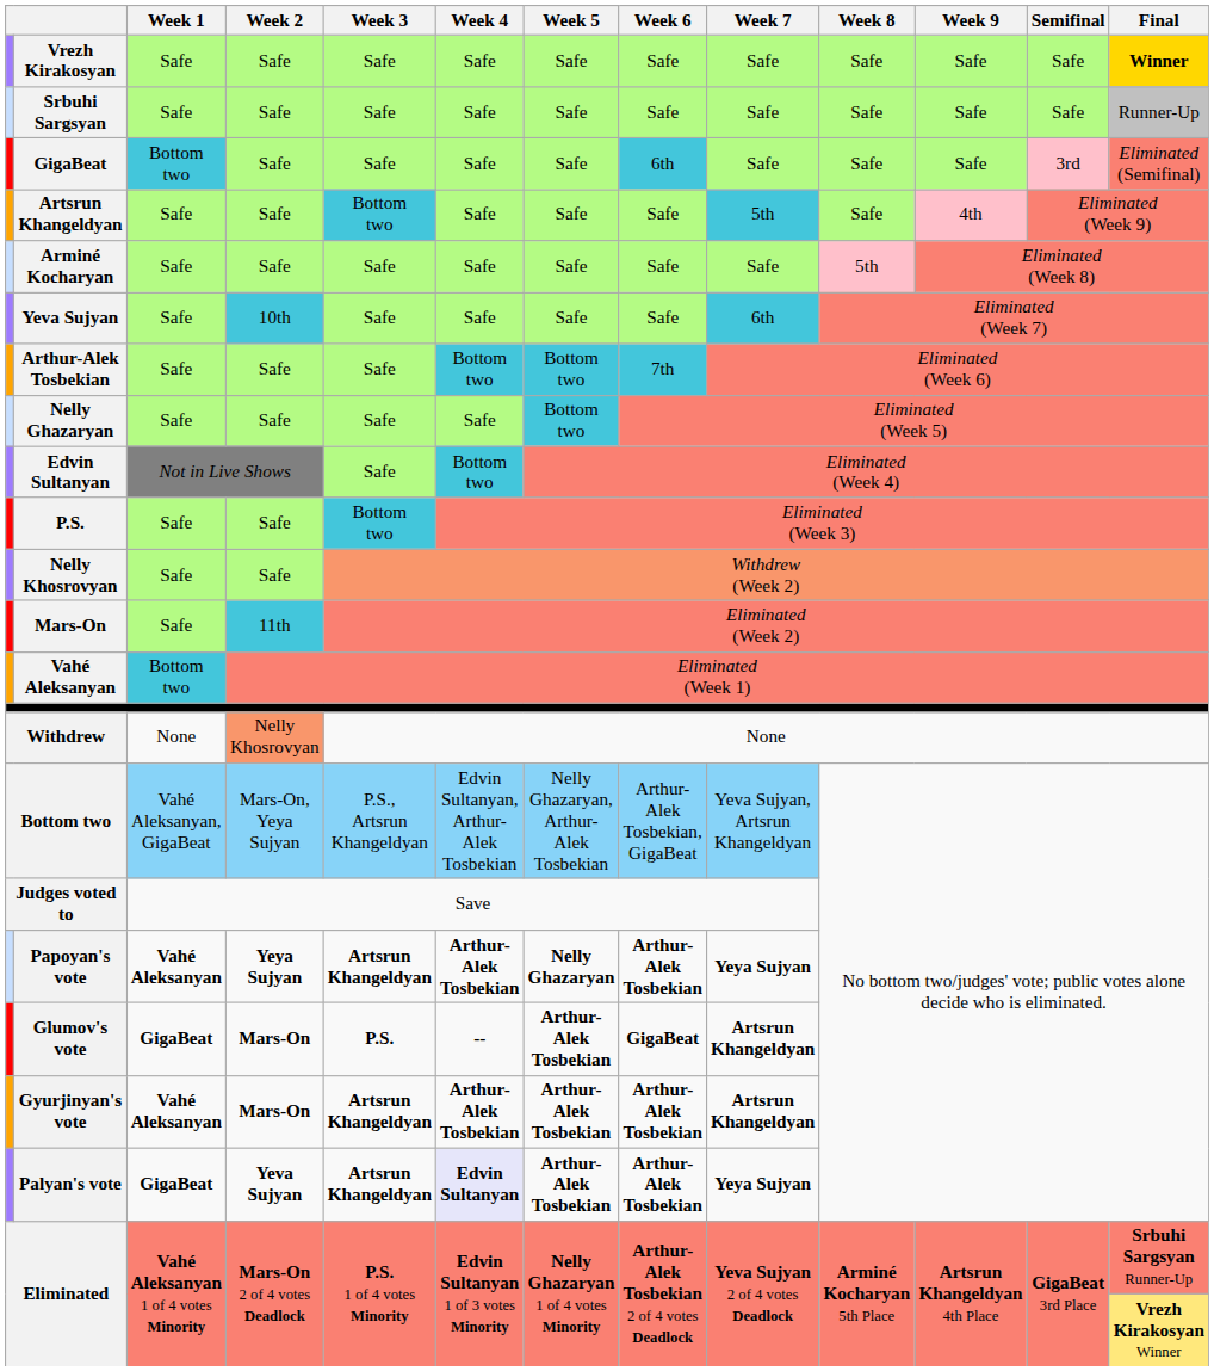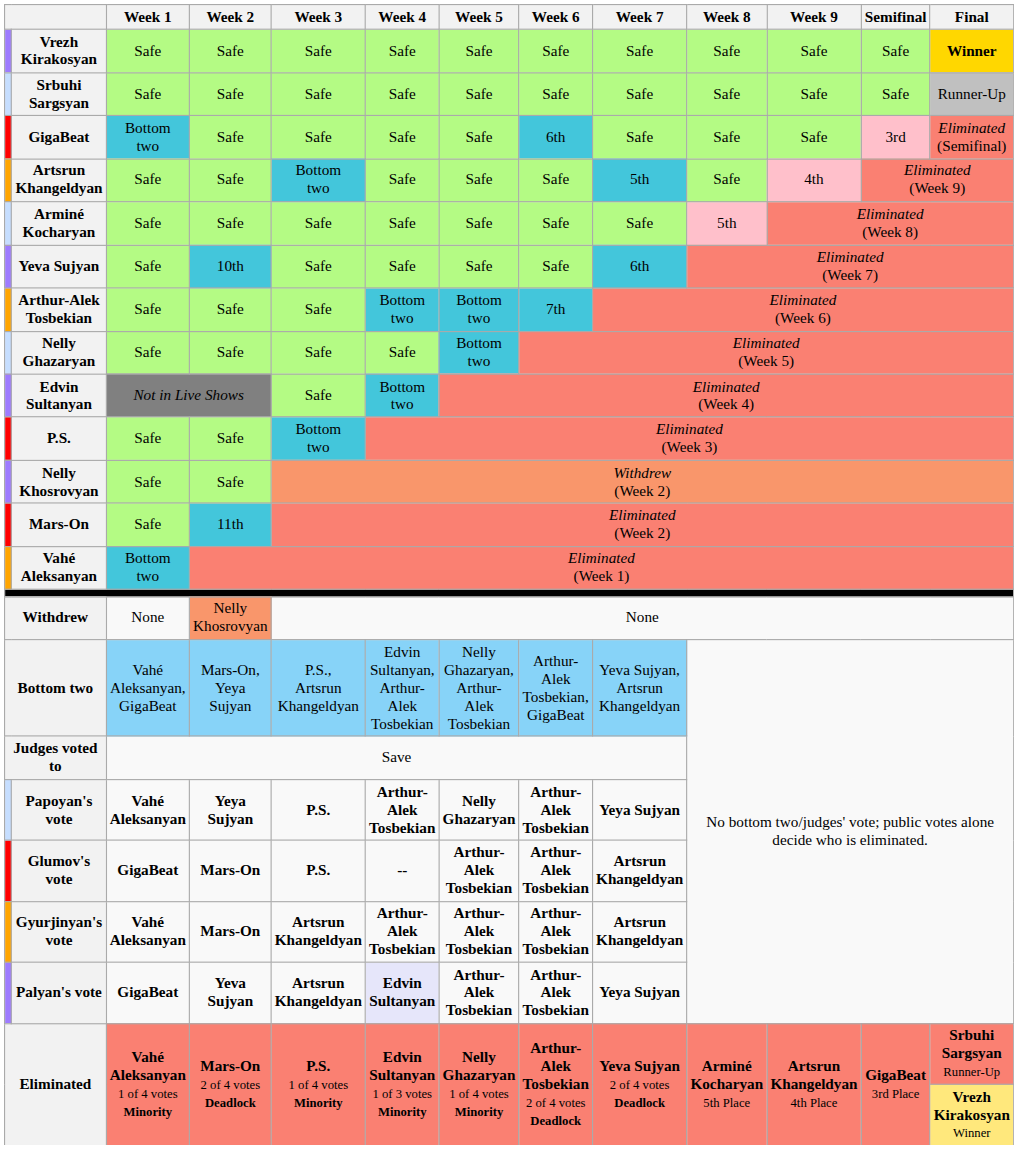Papoyan's vote | Week 3: Artsrun Khangeldyan -> P.S.
Glumov's vote | Week 6: GigaBeat -> Arthur-Alek Tosbekian
